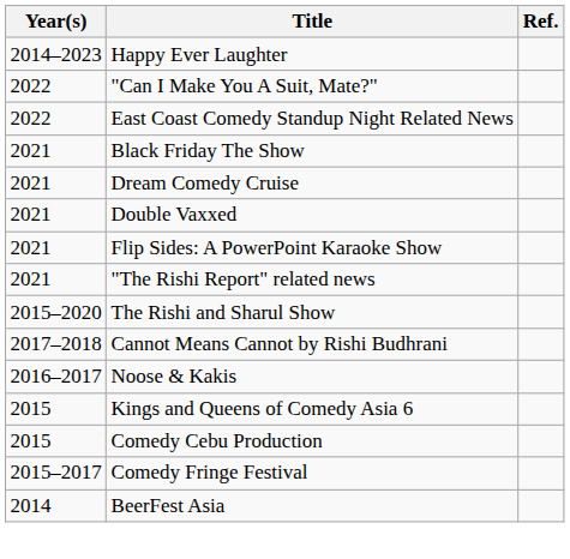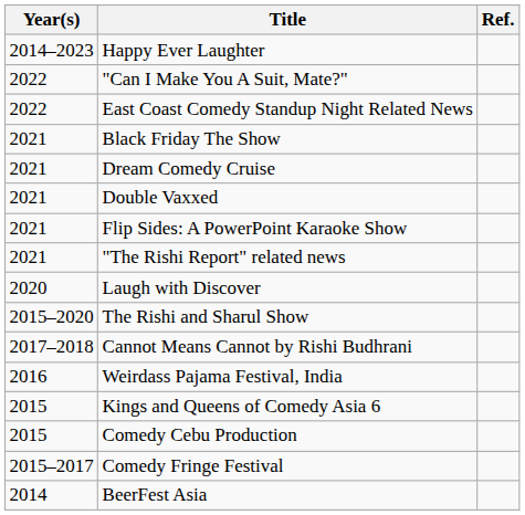+ row: 2020 | Laugh with Discover
- row: 2016–2017 | Noose & Kakis
+ row: 2016 | Weirdass Pajama Festival, India
